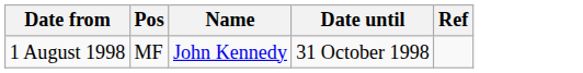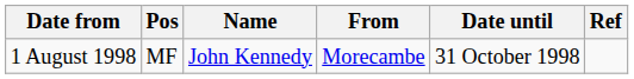+ column: From | Morecambe
